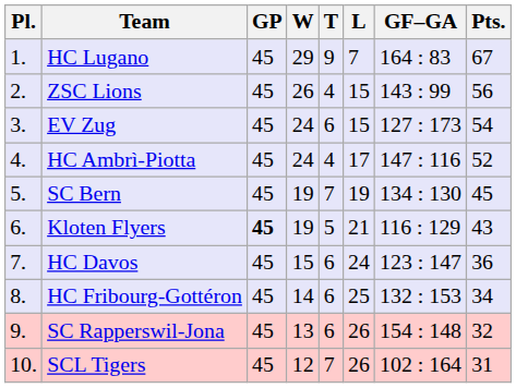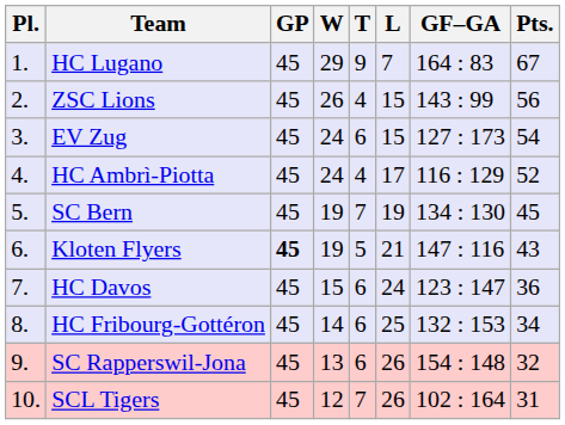HC Ambrì-Piotta | GF–GA: 147 : 116 -> 116 : 129
Kloten Flyers | GF–GA: 116 : 129 -> 147 : 116
